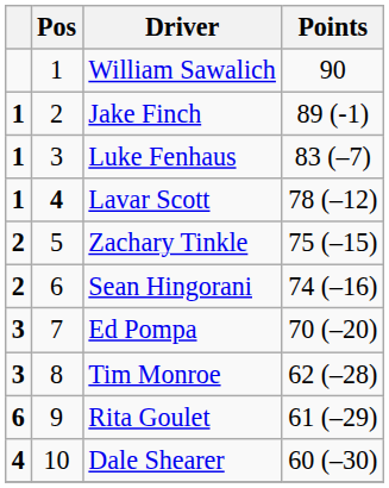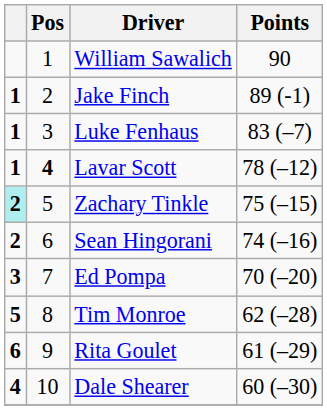Zachary Tinkle | column 1: no background -> paleturquoise background
Tim Monroe | column 1: 3 -> 5
